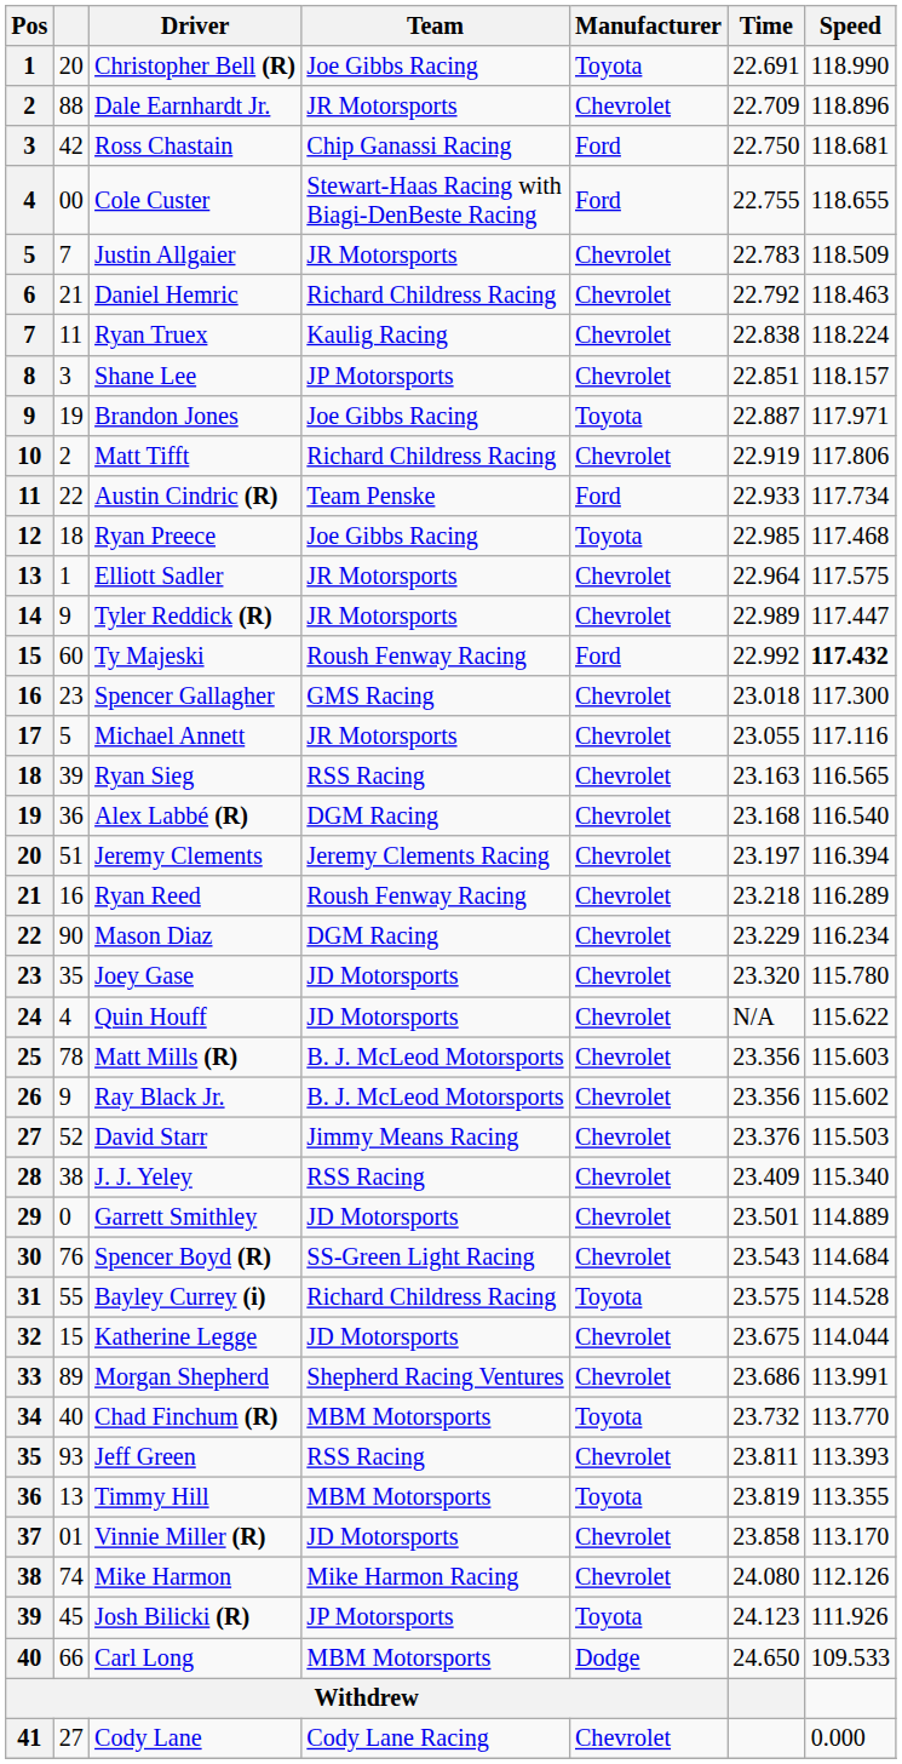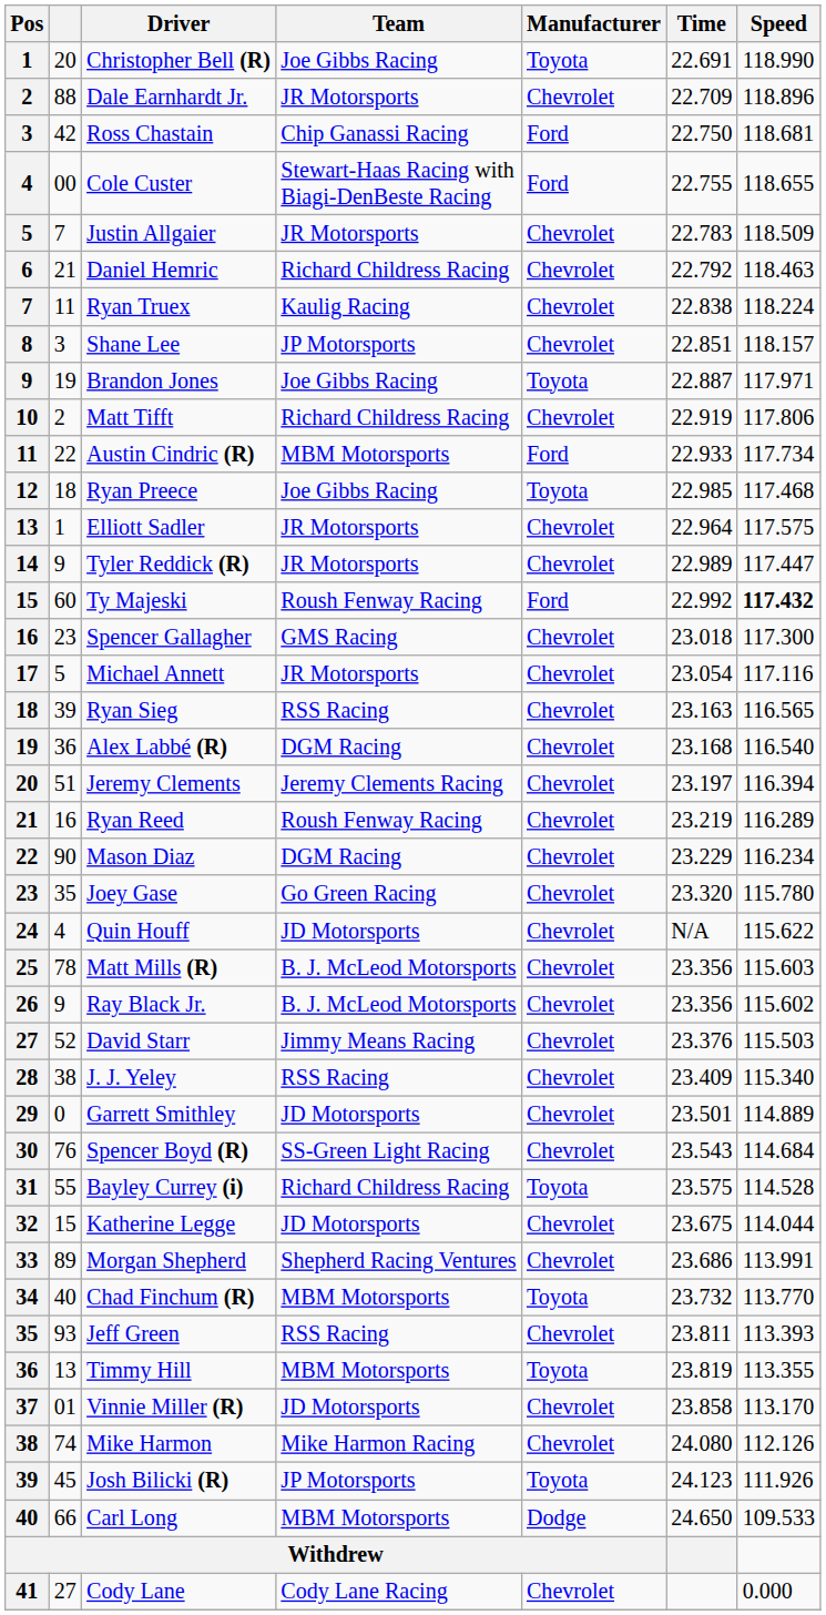Austin Cindric (R) | Team: Team Penske -> MBM Motorsports
Michael Annett | Time: 23.055 -> 23.054
Ryan Reed | Time: 23.218 -> 23.219
Joey Gase | Team: JD Motorsports -> Go Green Racing
